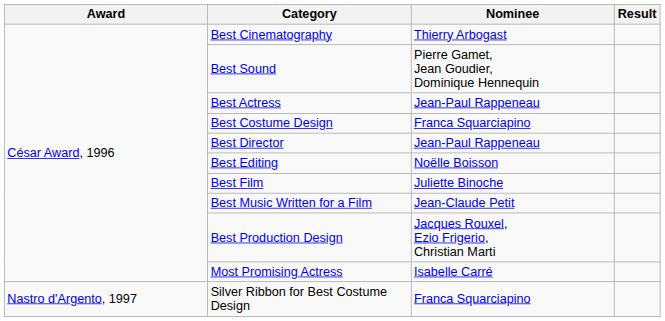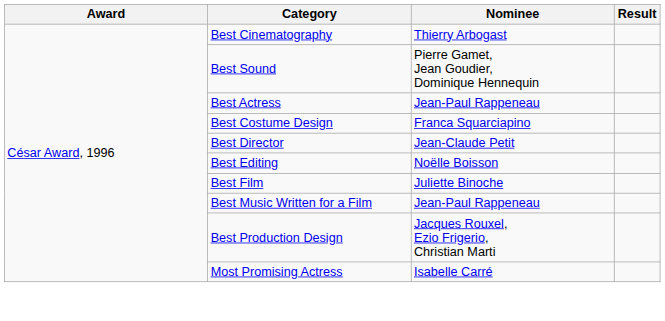Best Director | Nominee: Jean-Paul Rappeneau -> Jean-Claude Petit
Best Music Written for a Film | Nominee: Jean-Claude Petit -> Jean-Paul Rappeneau
- row: Nastro d'Argento, 1997 | Silver Ribbon for Best Costume Design | Franca Squarciapino
